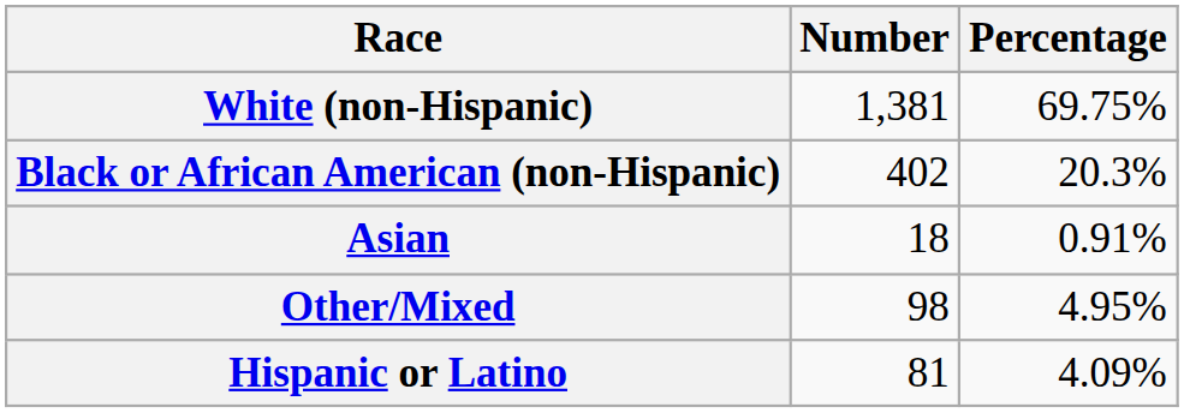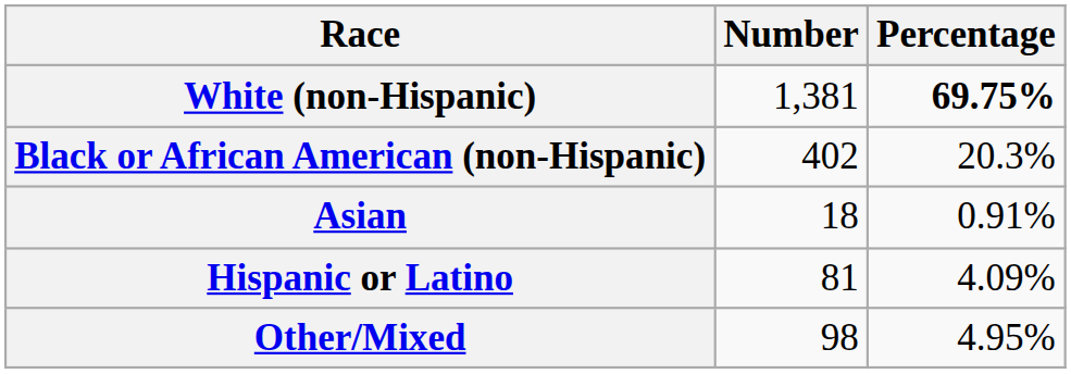White (non-Hispanic) | Percentage: normal -> bold
rows swapped: Other/Mixed <-> Hispanic or Latino
